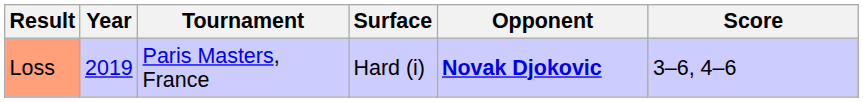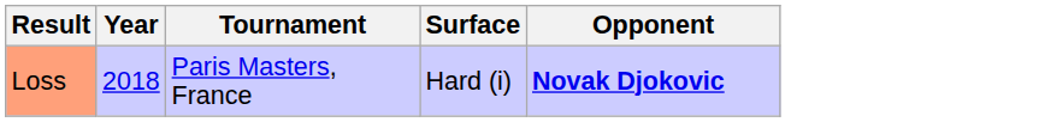- column: Score | 3–6, 4–6
Loss | Year: 2019 -> 2018
